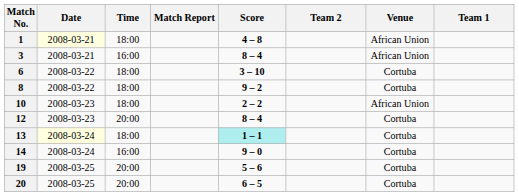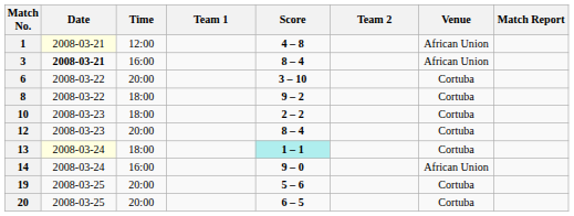columns swapped: Team 1 <-> Match Report
1 | Time: 18:00 -> 12:00
3 | Date: normal -> bold
6 | Time: 18:00 -> 20:00
10 | Venue: African Union -> Cortuba
14 | Venue: Cortuba -> African Union
